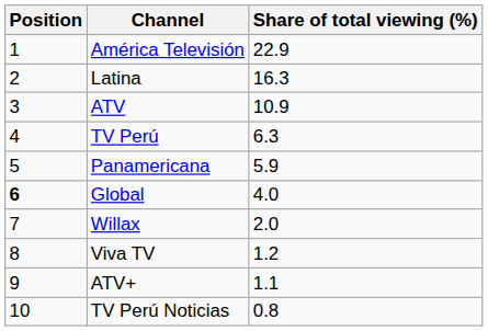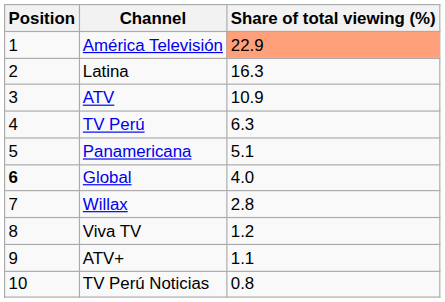América Televisión | Share of total viewing (%): no background -> lightsalmon background
Panamericana | Share of total viewing (%): 5.9 -> 5.1
Willax | Share of total viewing (%): 2.0 -> 2.8
